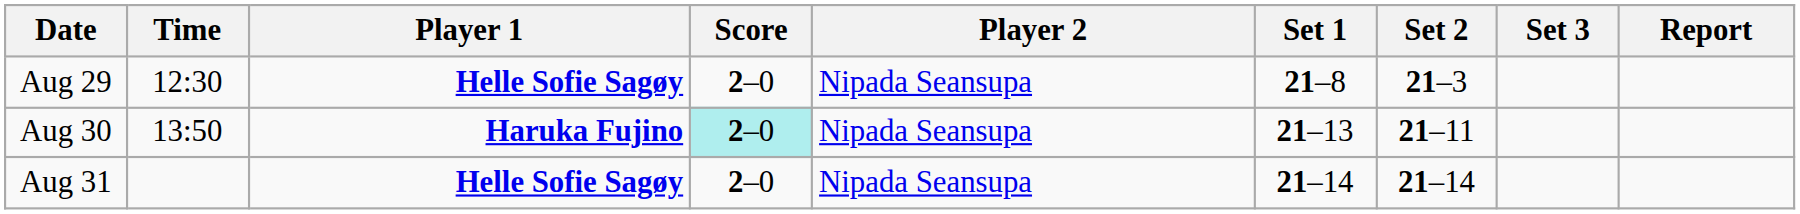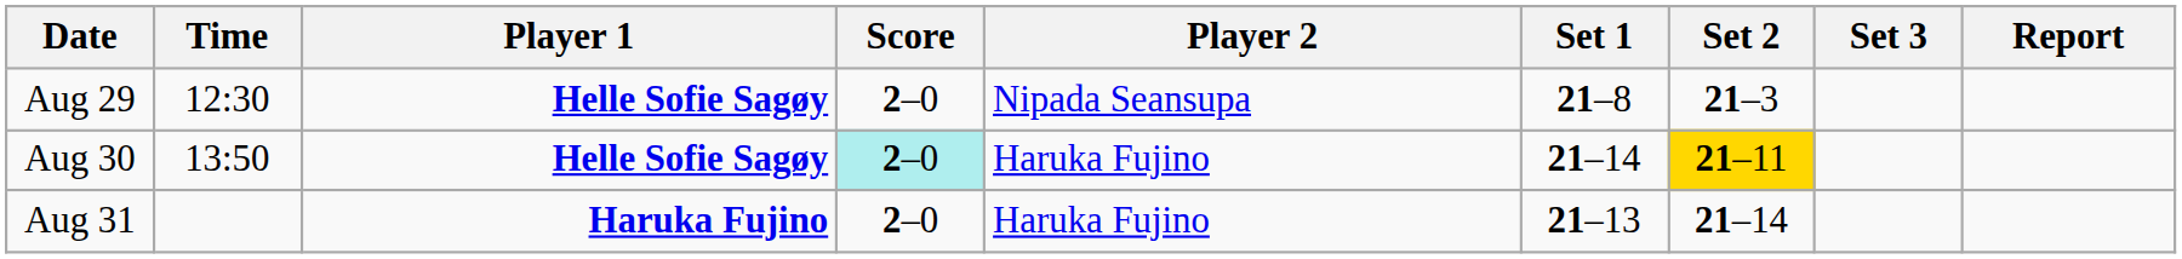Aug 30 | Player 1: Haruka Fujino -> Helle Sofie Sagøy
Aug 30 | Player 2: Nipada Seansupa -> Haruka Fujino
Aug 30 | Set 1: 21–13 -> 21–14
Aug 30 | Set 2: no background -> gold background
Aug 31 | Player 1: Helle Sofie Sagøy -> Haruka Fujino
Aug 31 | Player 2: Nipada Seansupa -> Haruka Fujino
Aug 31 | Set 1: 21–14 -> 21–13
